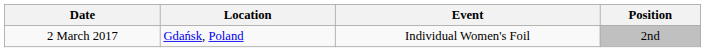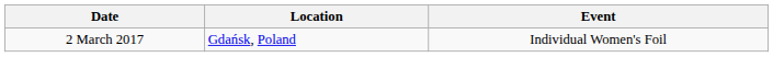- column: Position | 2nd
